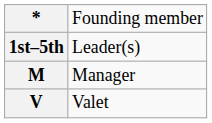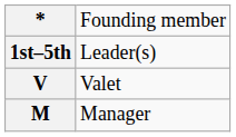rows swapped: M <-> V
